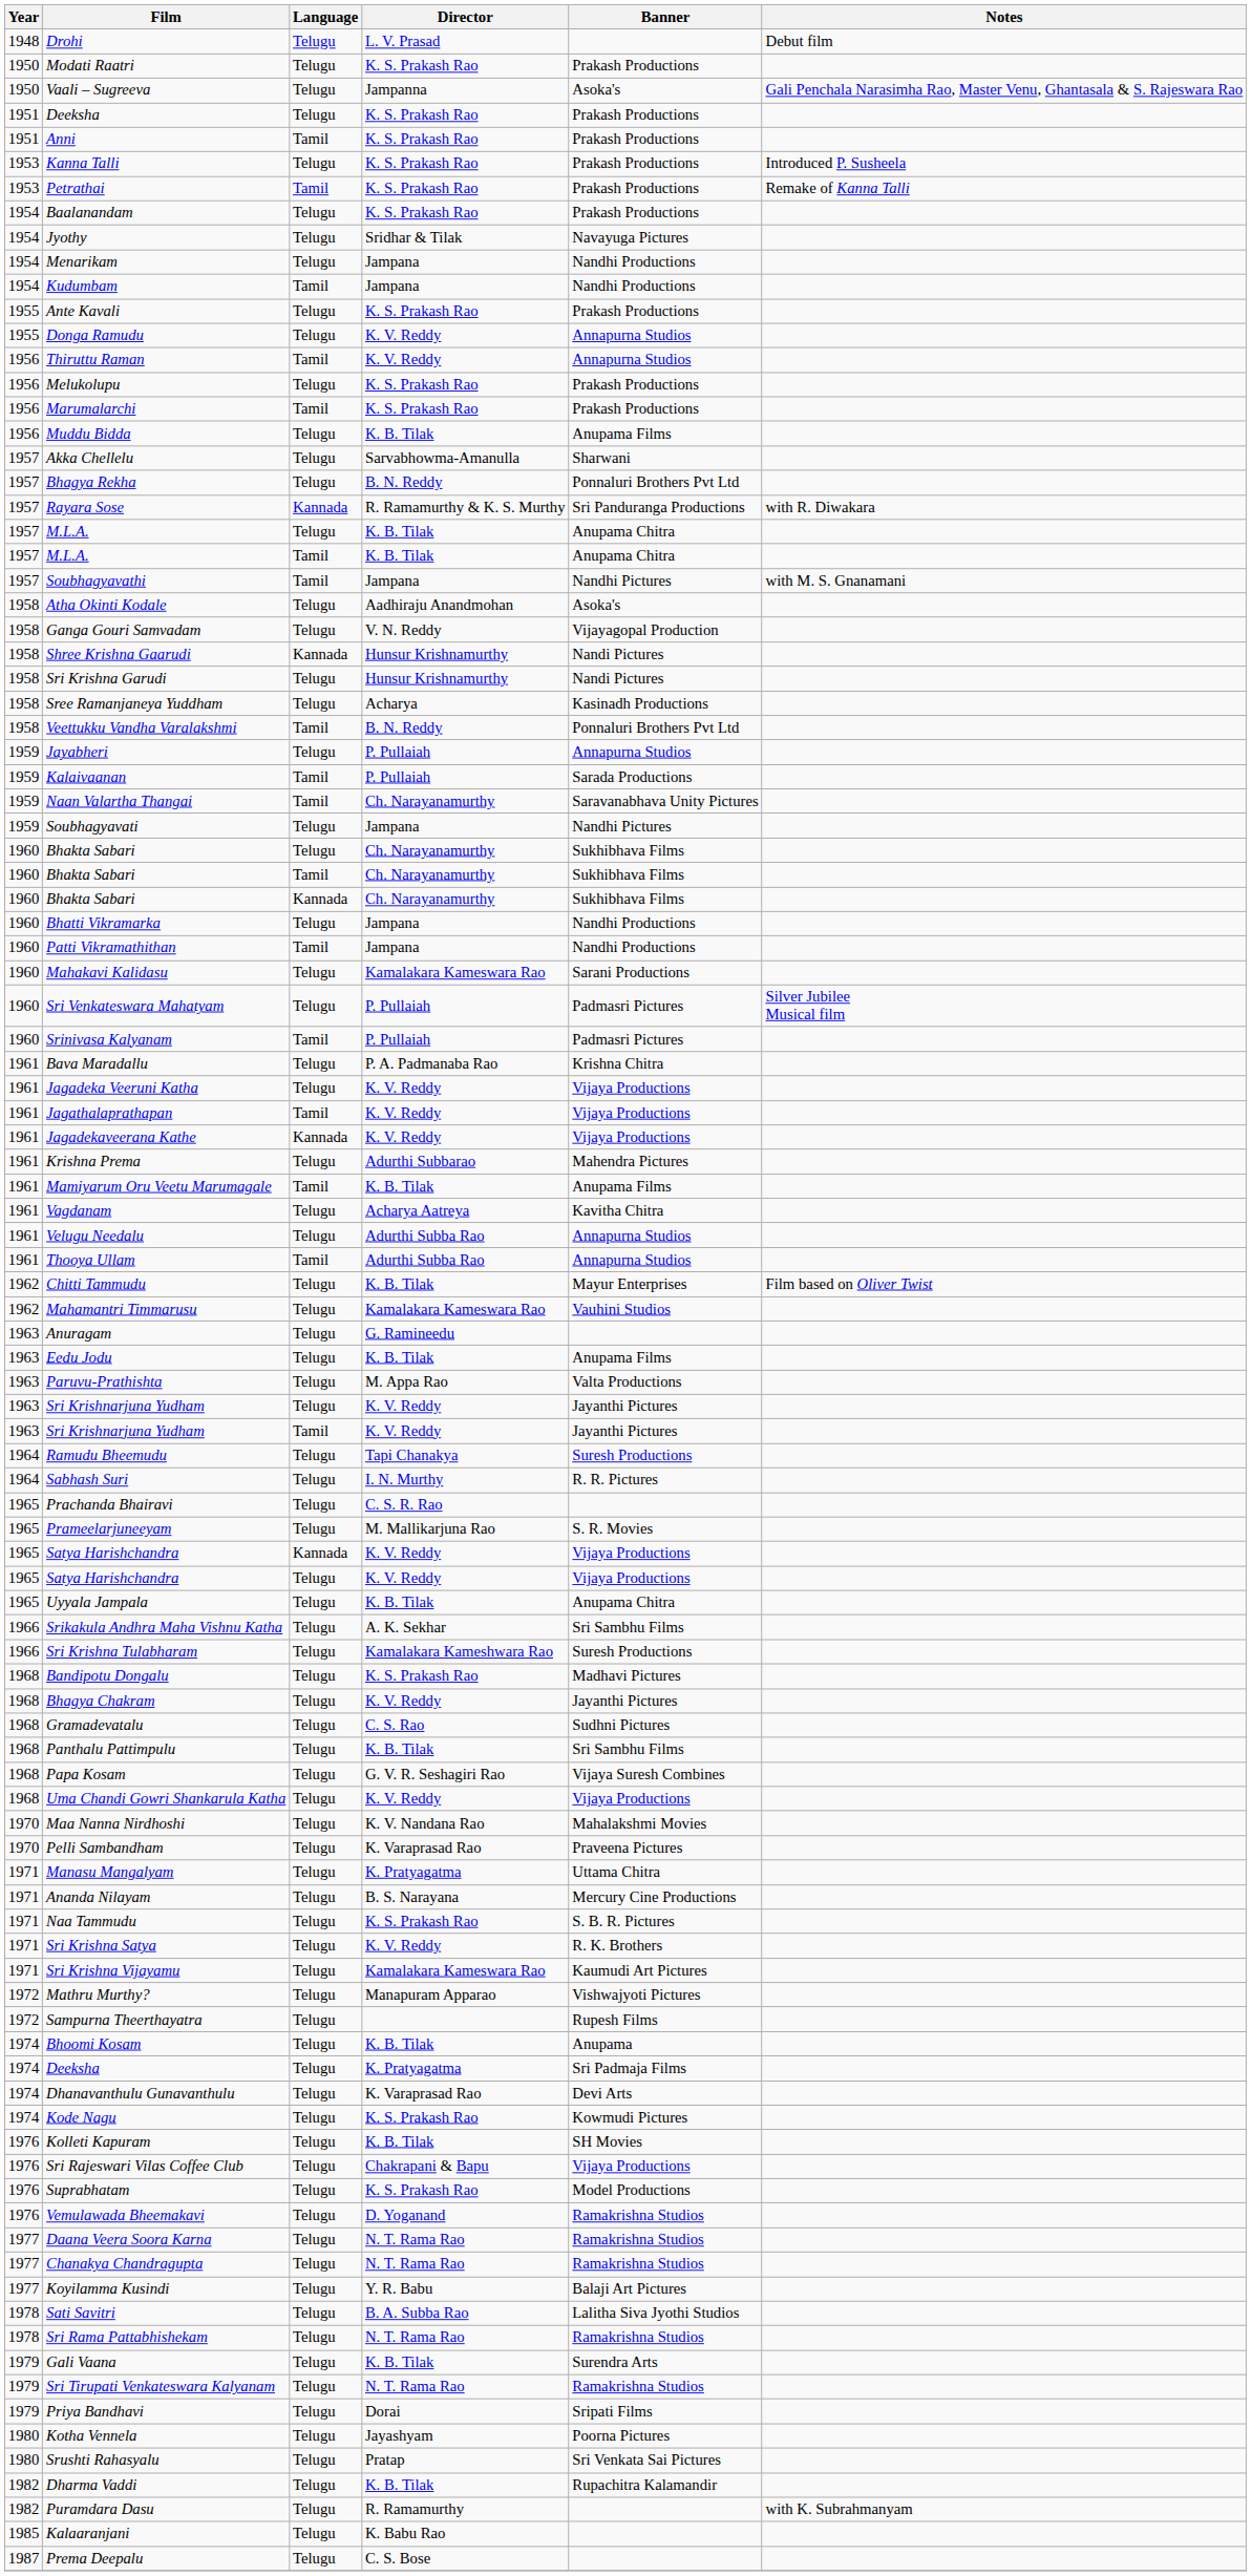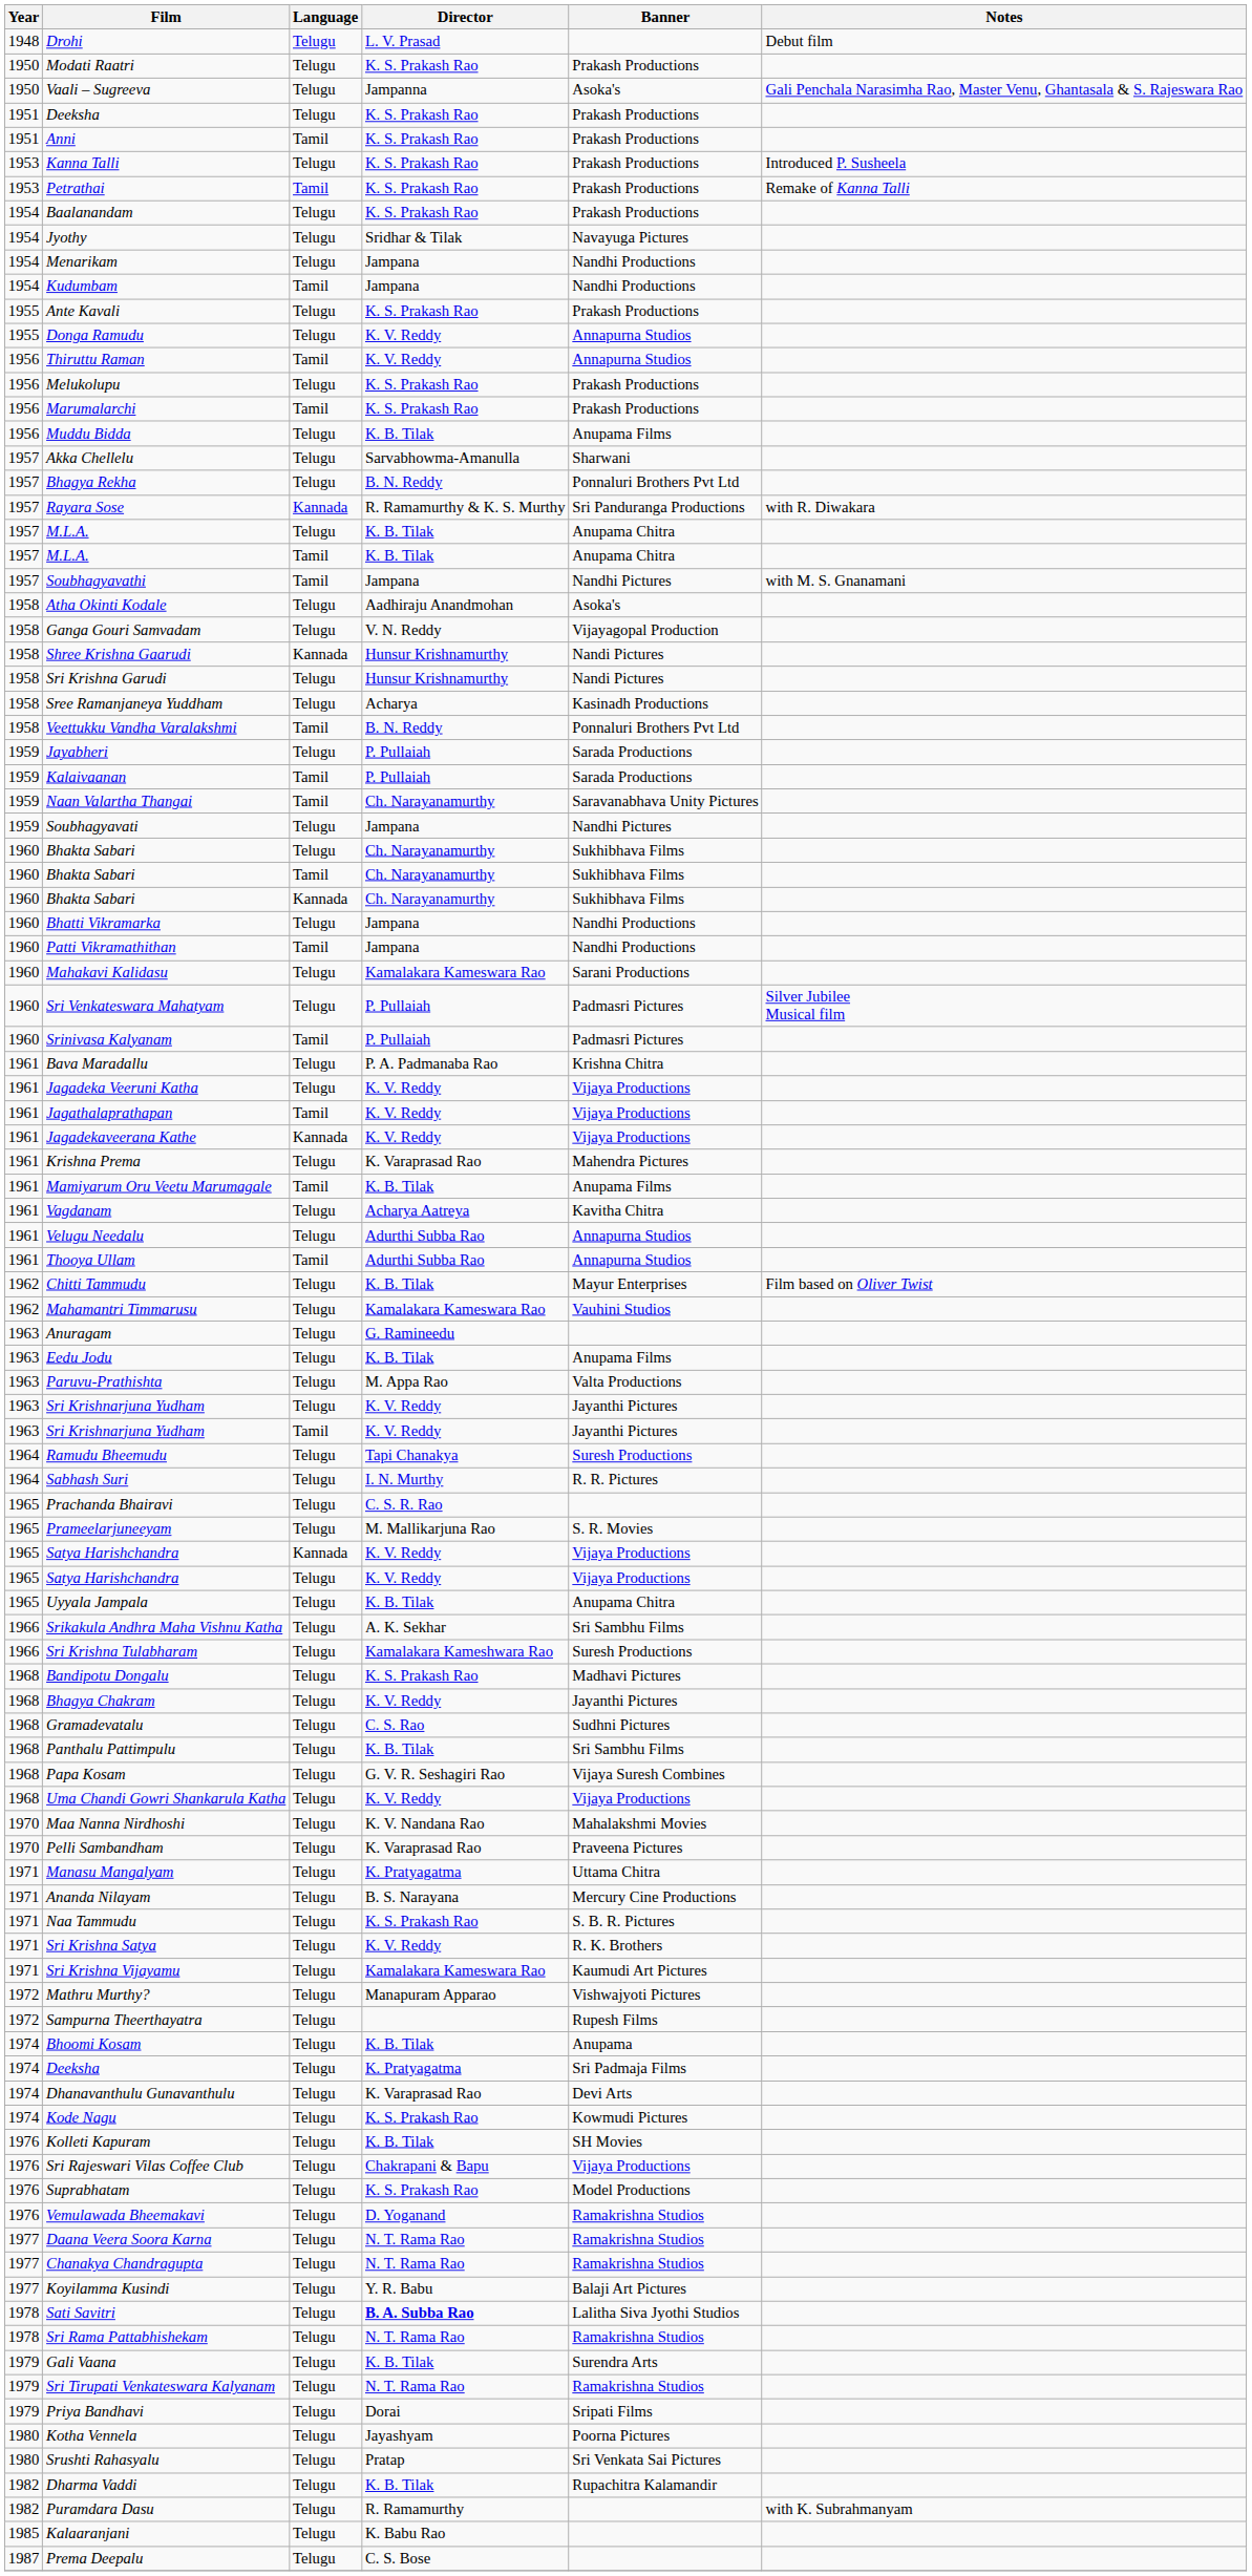Jayabheri | Banner: Annapurna Studios -> Sarada Productions
Krishna Prema | Director: Adurthi Subbarao -> K. Varaprasad Rao
Sati Savitri | Director: normal -> bold
